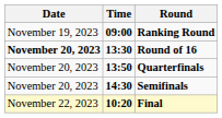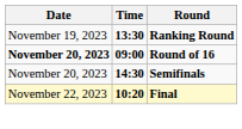Ranking Round | Time: 09:00 -> 13:30
Round of 16 | Time: 13:30 -> 09:00
- row: November 20, 2023 | 13:50 | Quarterfinals
